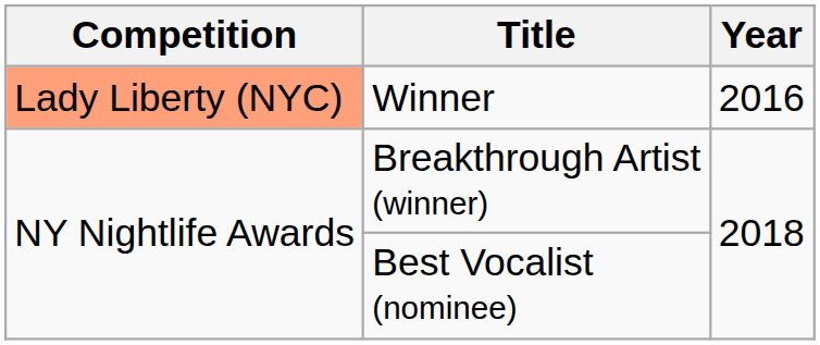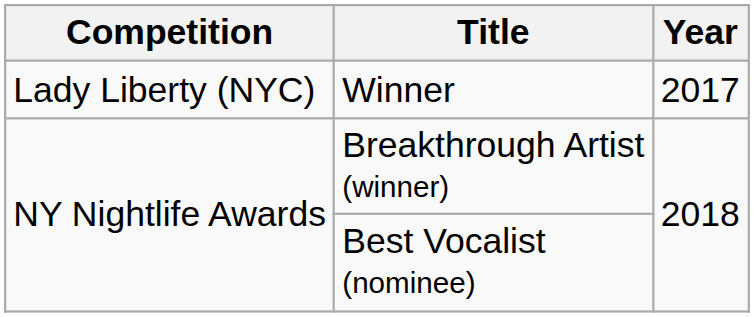Winner | Competition: lightsalmon background -> no background
Winner | Year: 2016 -> 2017
